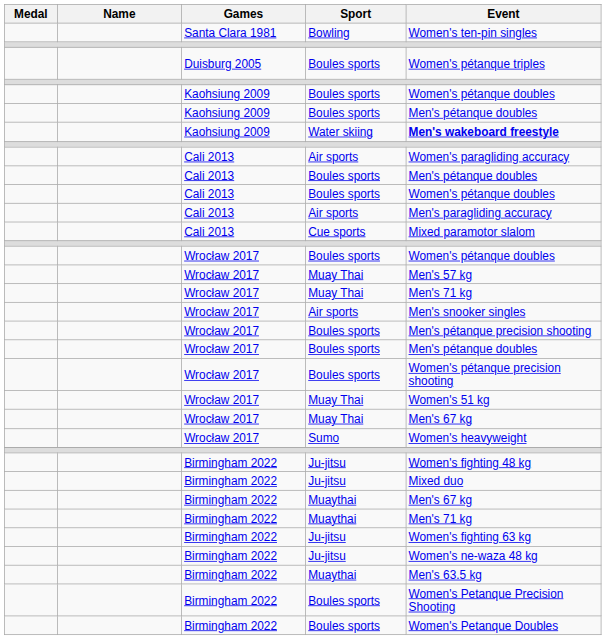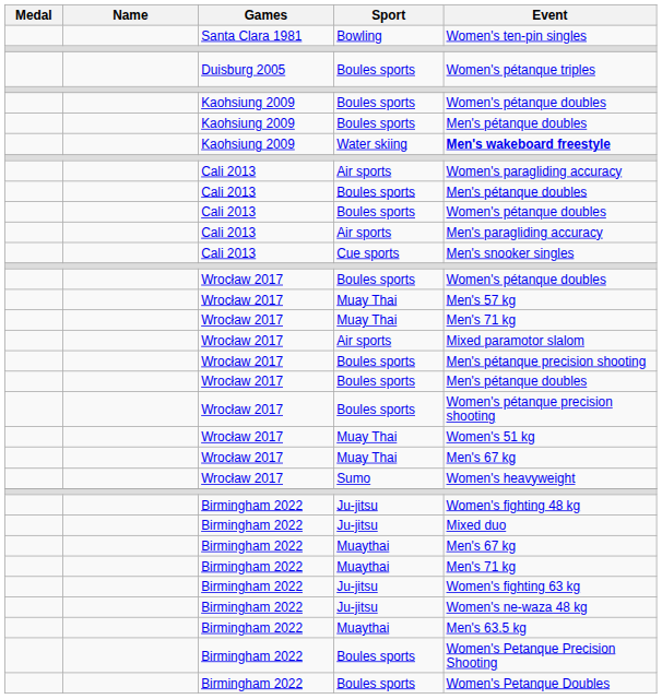Cue sports | Event: Mixed paramotor slalom -> Men's snooker singles
Wrocław 2017 / Air sports | Event: Men's snooker singles -> Mixed paramotor slalom
